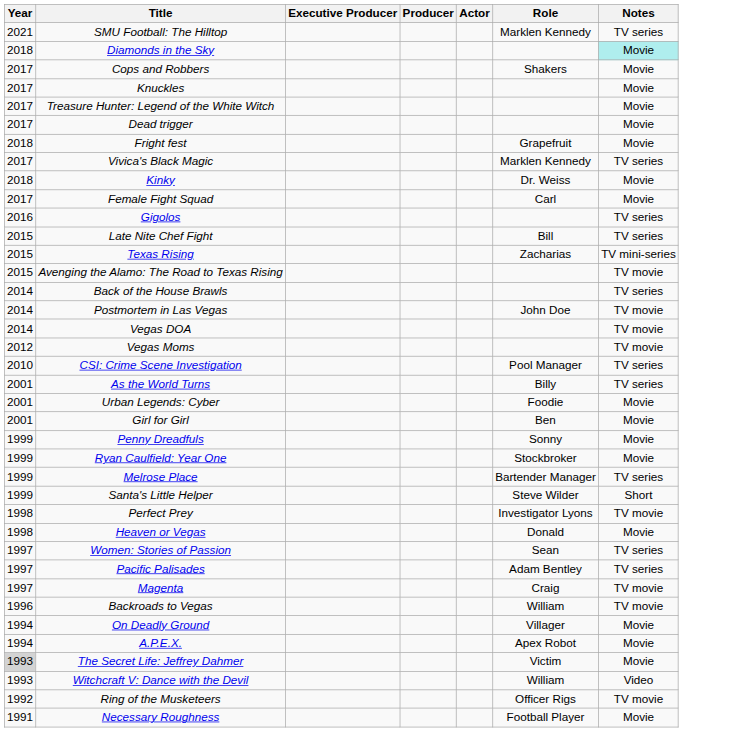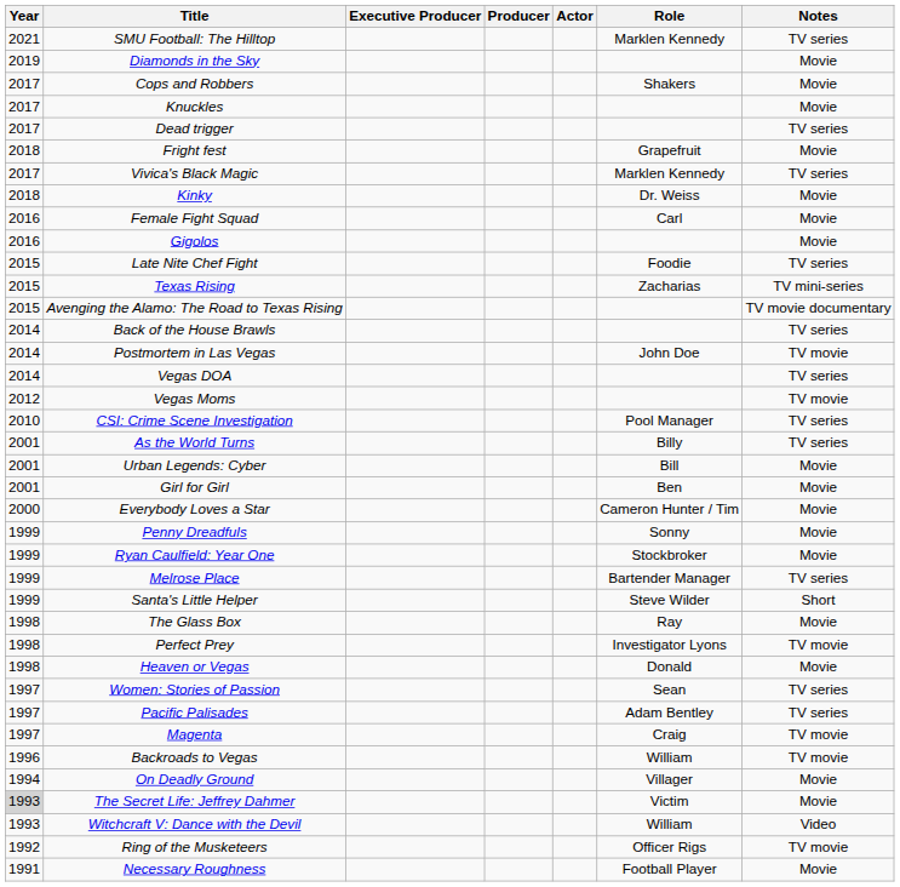Diamonds in the Sky | Year: 2018 -> 2019
Diamonds in the Sky | Notes: paleturquoise background -> no background
- row: 2017 | Treasure Hunter: Legend of the White Witch | Movie
Dead trigger | Notes: Movie -> TV series
Female Fight Squad | Year: 2017 -> 2016
Gigolos | Notes: TV series -> Movie
Late Nite Chef Fight | Role: Bill -> Foodie
Avenging the Alamo: The Road to Texas Rising | Notes: TV movie -> TV movie documentary
Vegas DOA | Notes: TV movie -> TV series
Urban Legends: Cyber | Role: Foodie -> Bill
+ row: 2000 | Everybody Loves a Star | Cameron Hunter / Tim | Movie
+ row: 1998 | The Glass Box | Ray | Movie
- row: 1994 | A.P.E.X. | Apex Robot | Movie
